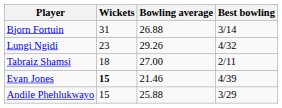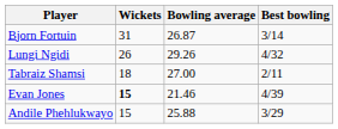Bjorn Fortuin | Bowling average: 26.88 -> 26.87
Lungi Ngidi | Wickets: 23 -> 26
